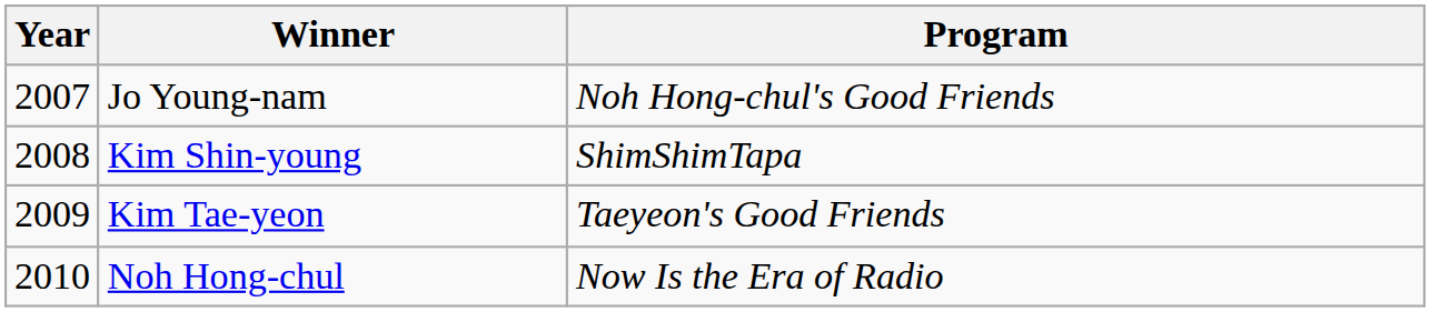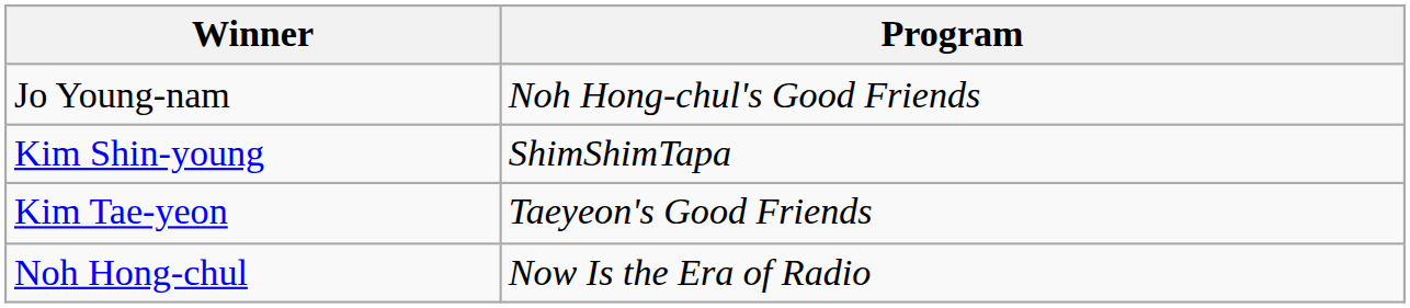- column: Year | 2007 | 2008 | 2009 | 2010
